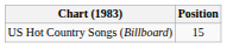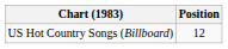US Hot Country Songs (Billboard) | Position: 15 -> 12
